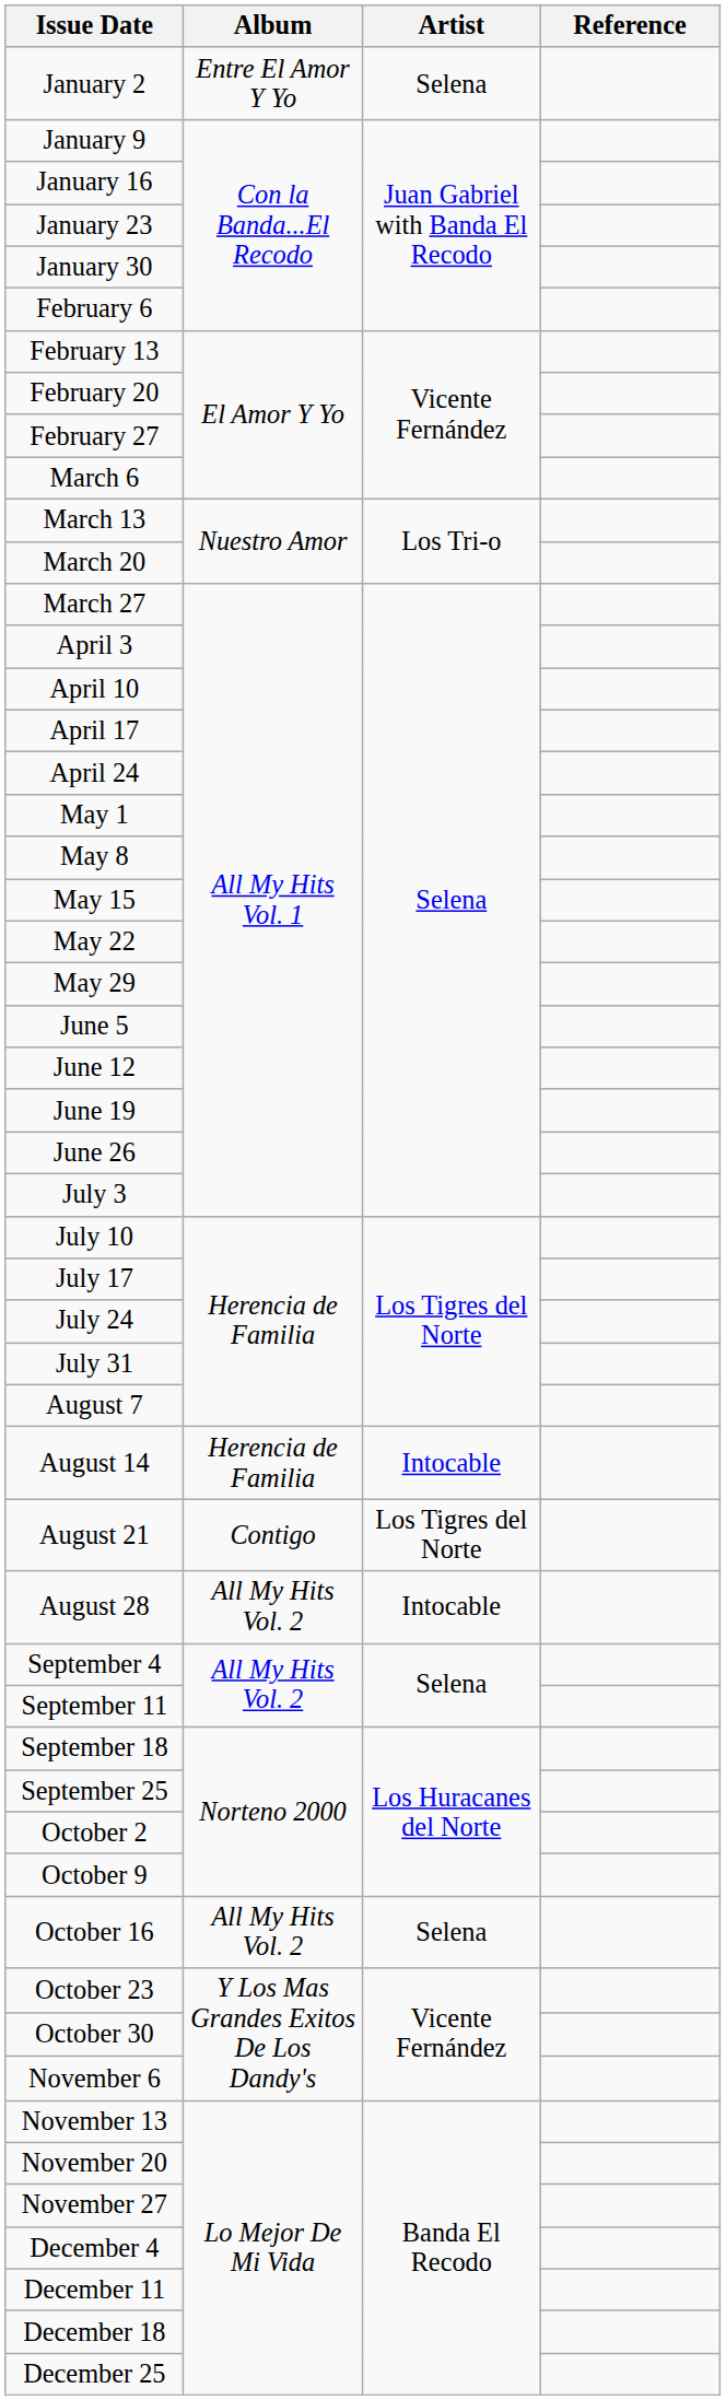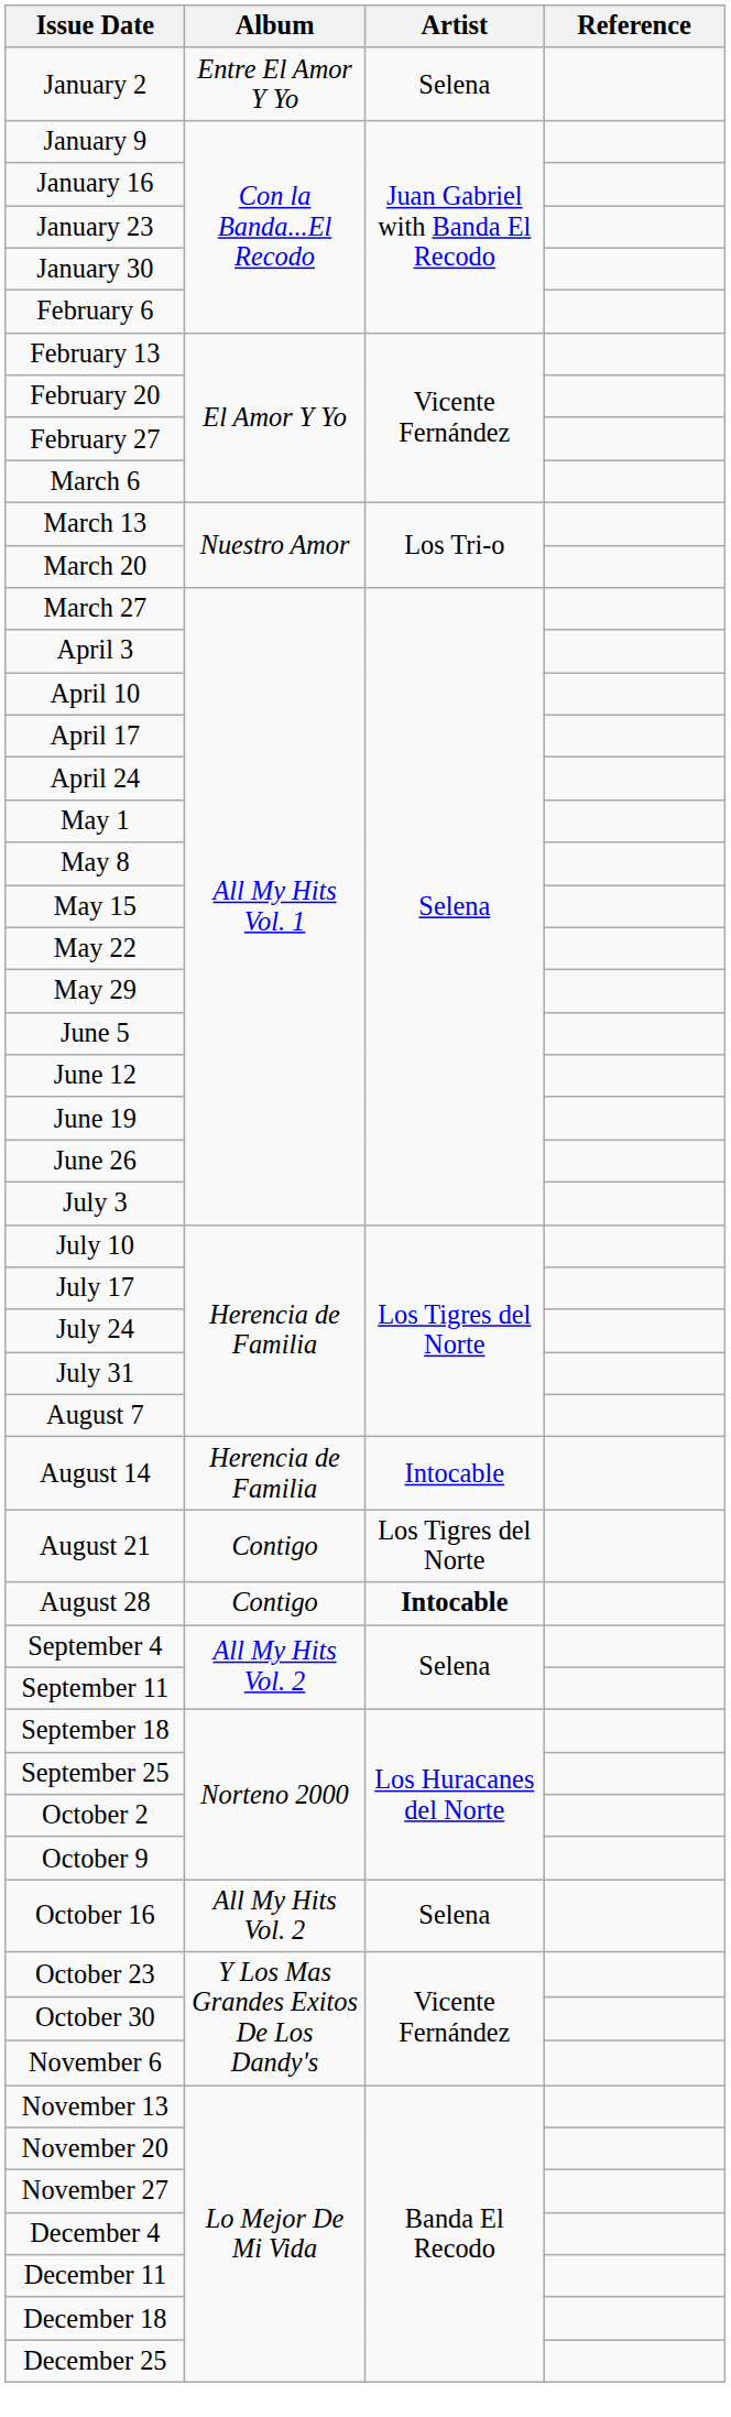August 28 | Album: All My Hits Vol. 2 -> Contigo
August 28 | Artist: normal -> bold
